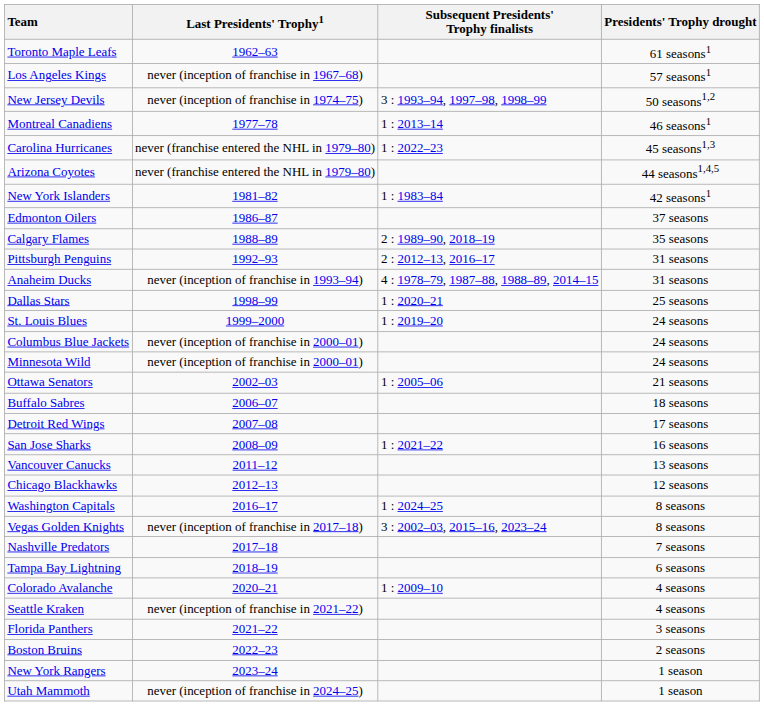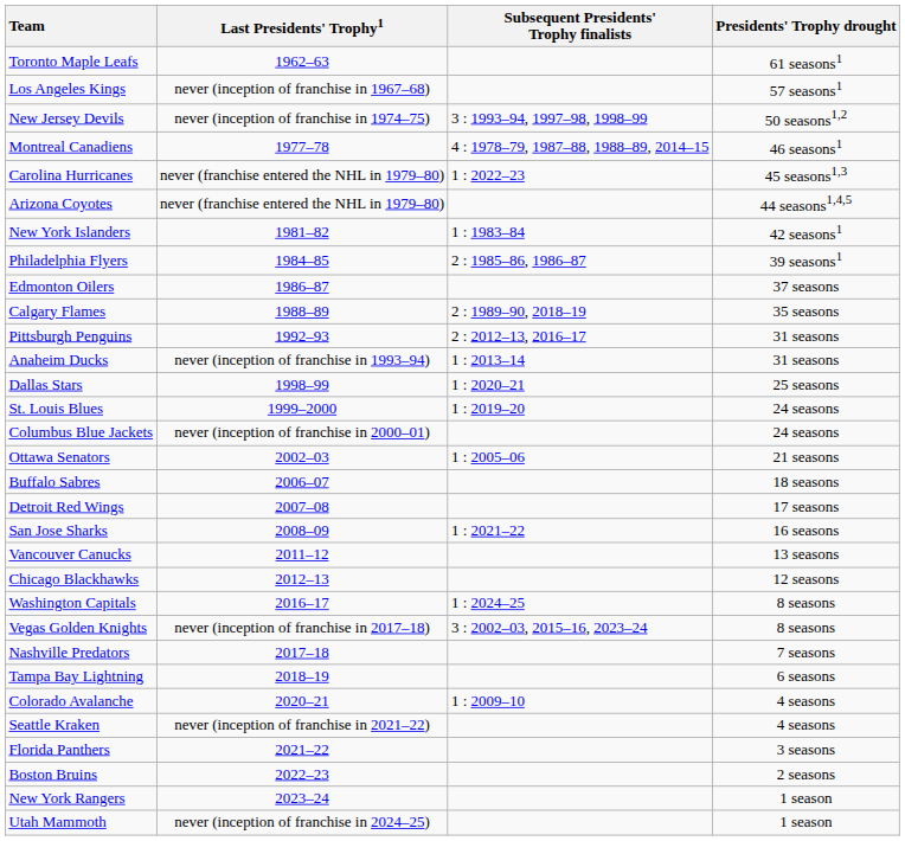Montreal Canadiens | Subsequent Presidents' Trophy finalists: 1 : 2013–14 -> 4 : 1978–79, 1987–88, 1988–89, 2014–15
+ row: Philadelphia Flyers | 1984–85 | 2 : 1985–86, 1986–87 | 39 seasons1
Anaheim Ducks | Subsequent Presidents' Trophy finalists: 4 : 1978–79, 1987–88, 1988–89, 2014–15 -> 1 : 2013–14
- row: Minnesota Wild | never (inception of franchise in 2000–01) | 24 seasons
